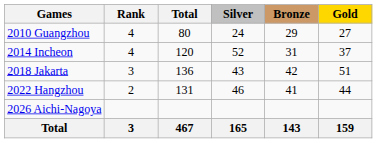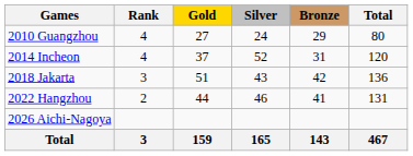columns swapped: Gold <-> Total
